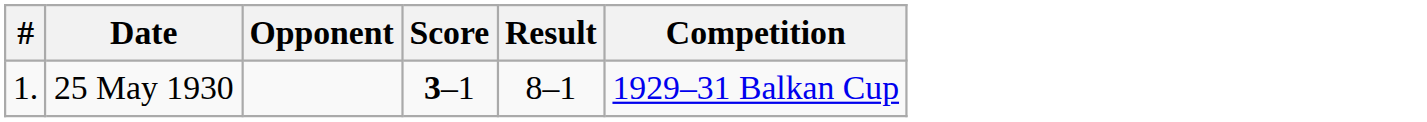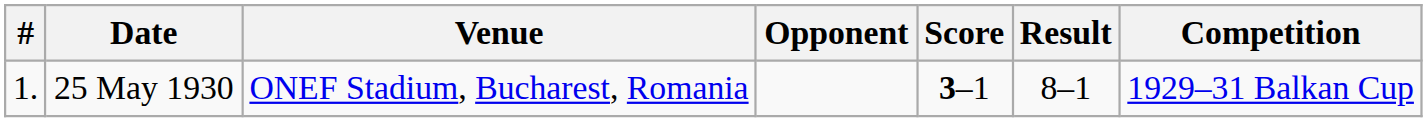+ column: Venue | ONEF Stadium, Bucharest, Romania
